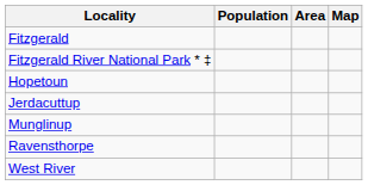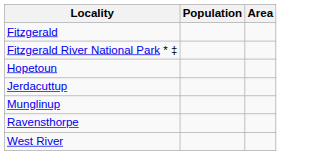- column: Map
